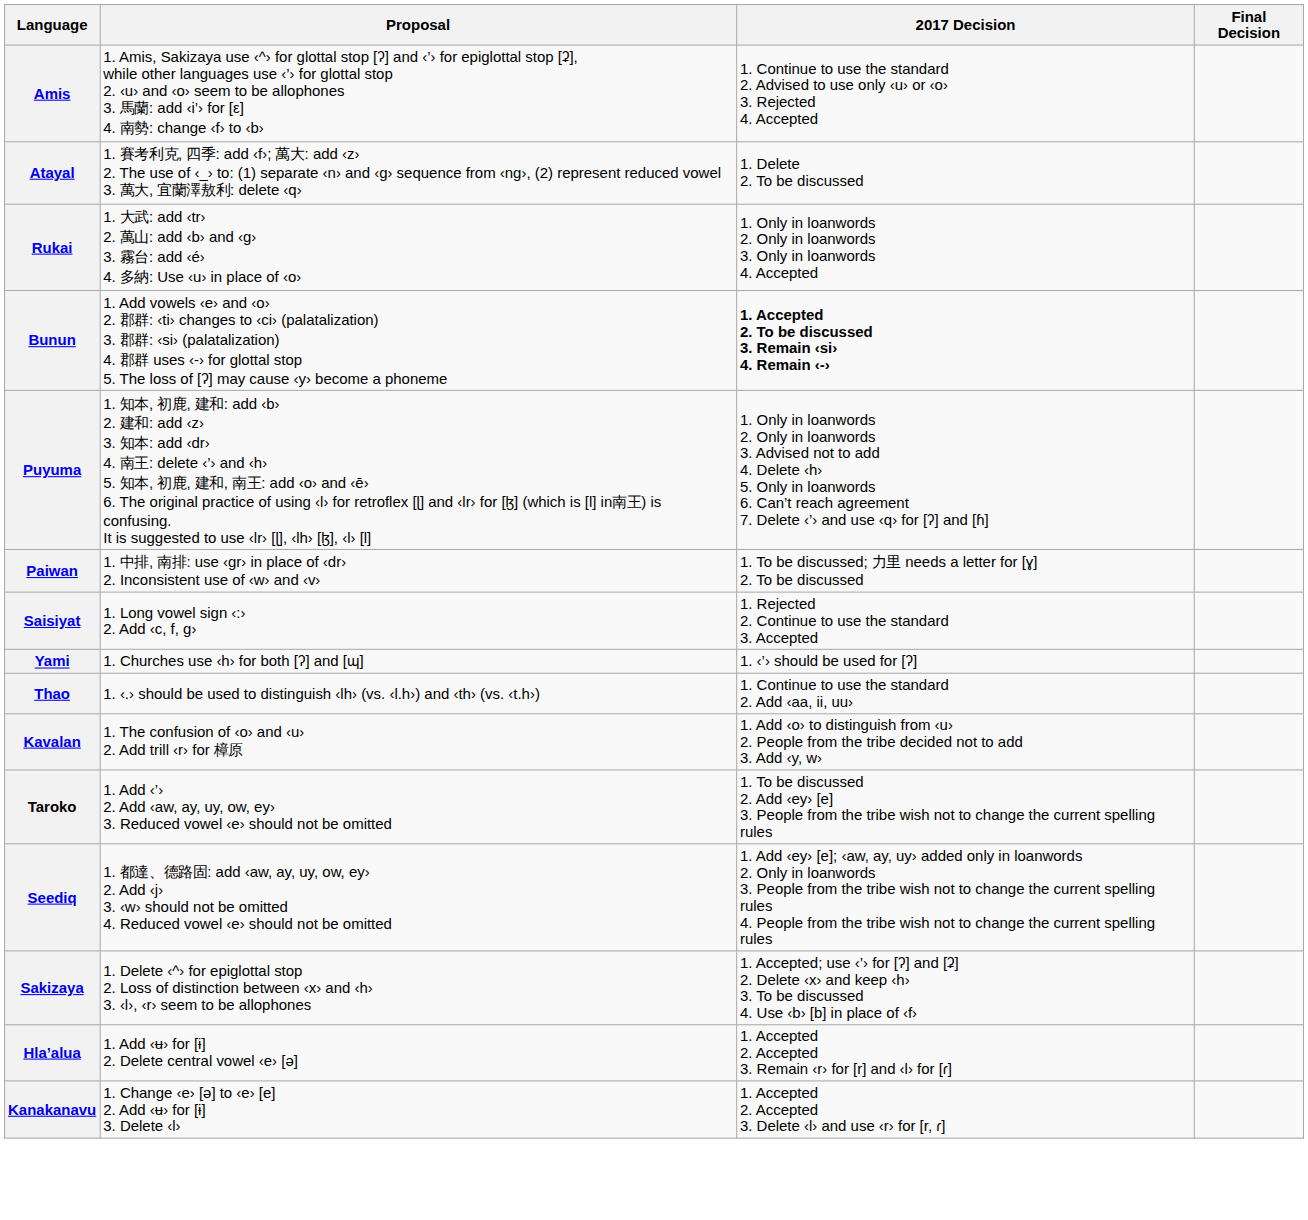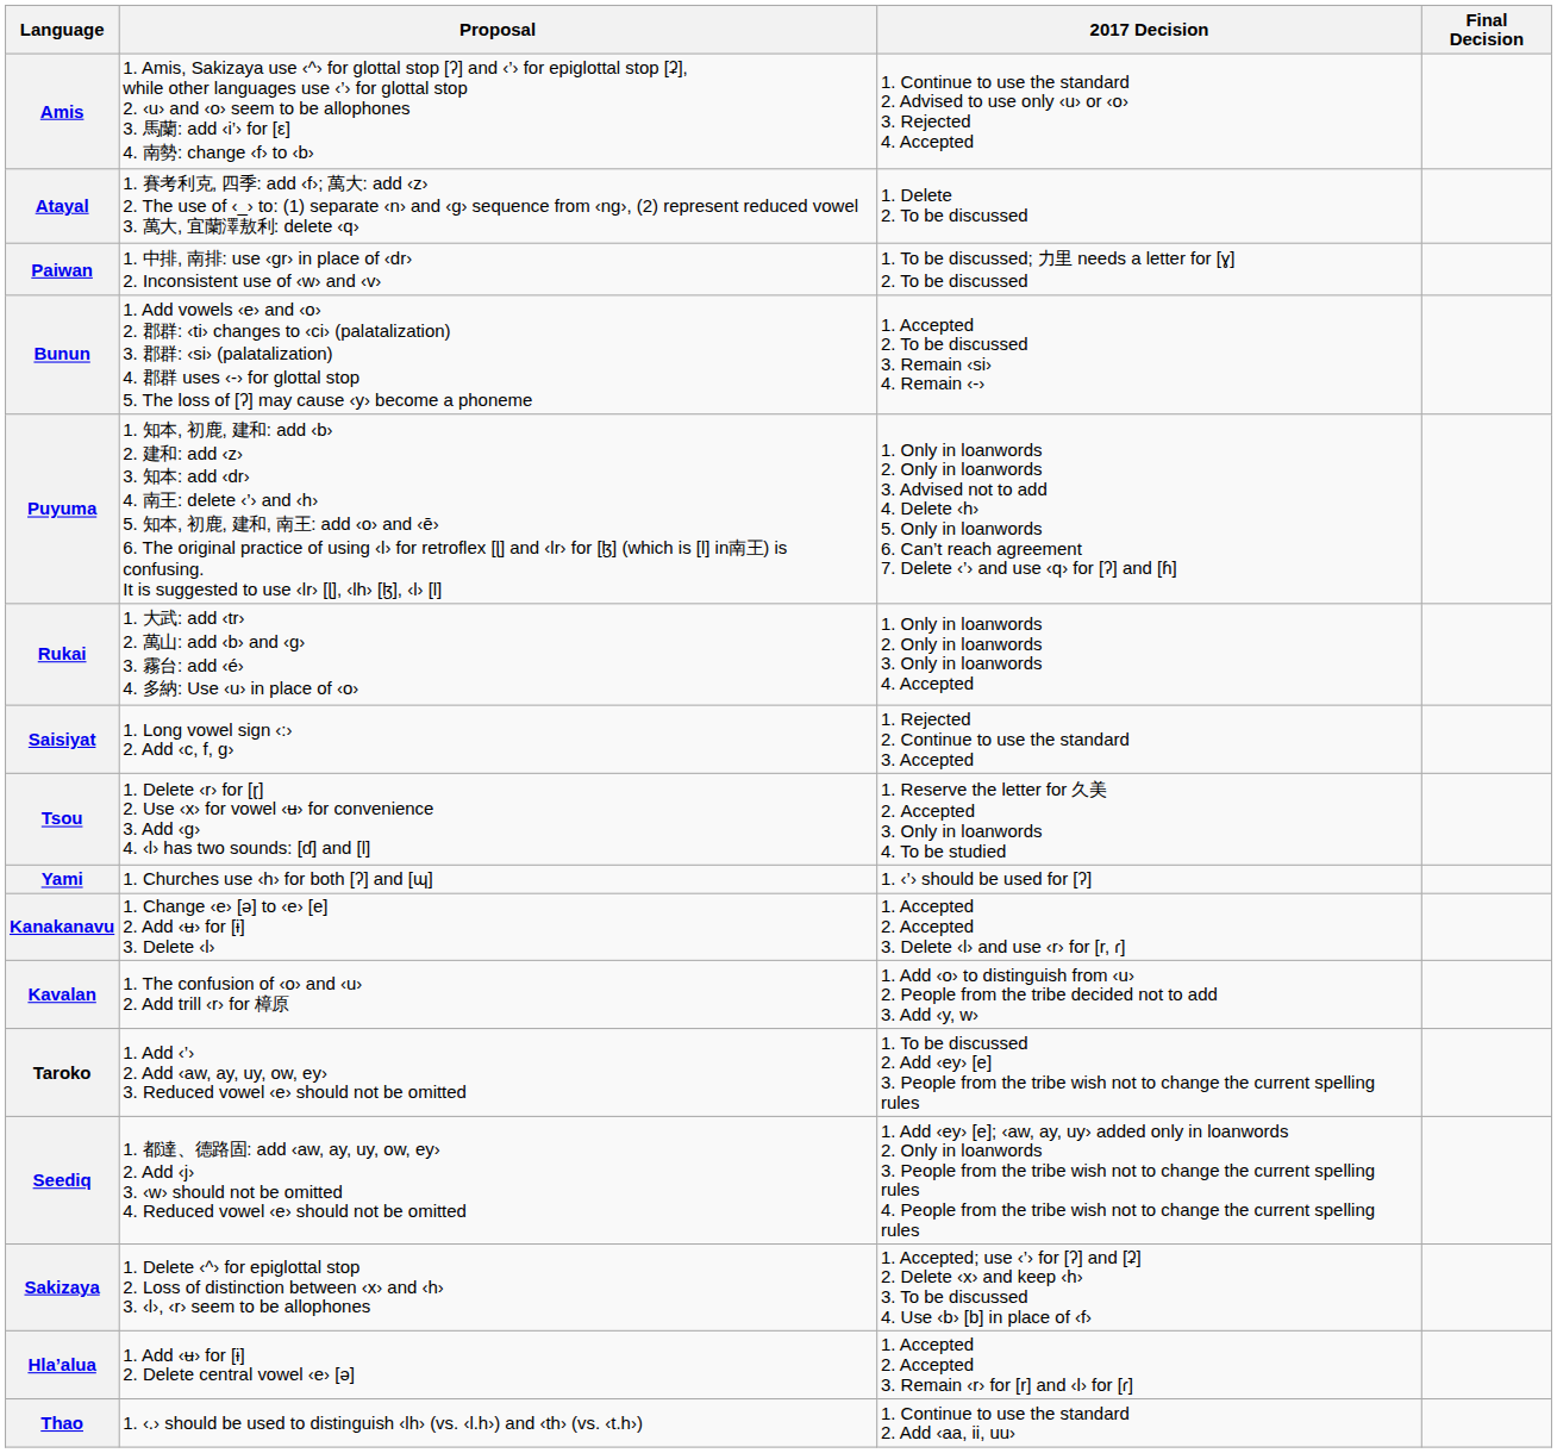rows swapped: Paiwan <-> Rukai
Bunun | 2017 Decision: bold -> normal
+ row: Tsou | 1. Delete ‹r› for [ɽ] 2. Use ‹x› for vowel ‹ʉ› for convenience 3. Add ‹g› 4. ‹l› has two sounds: [ɗ] and [l] | 1. Reserve the letter for 久美 2. Accepted 3. Only in loanwords 4. To be studied
rows swapped: Thao <-> Kanakanavu
